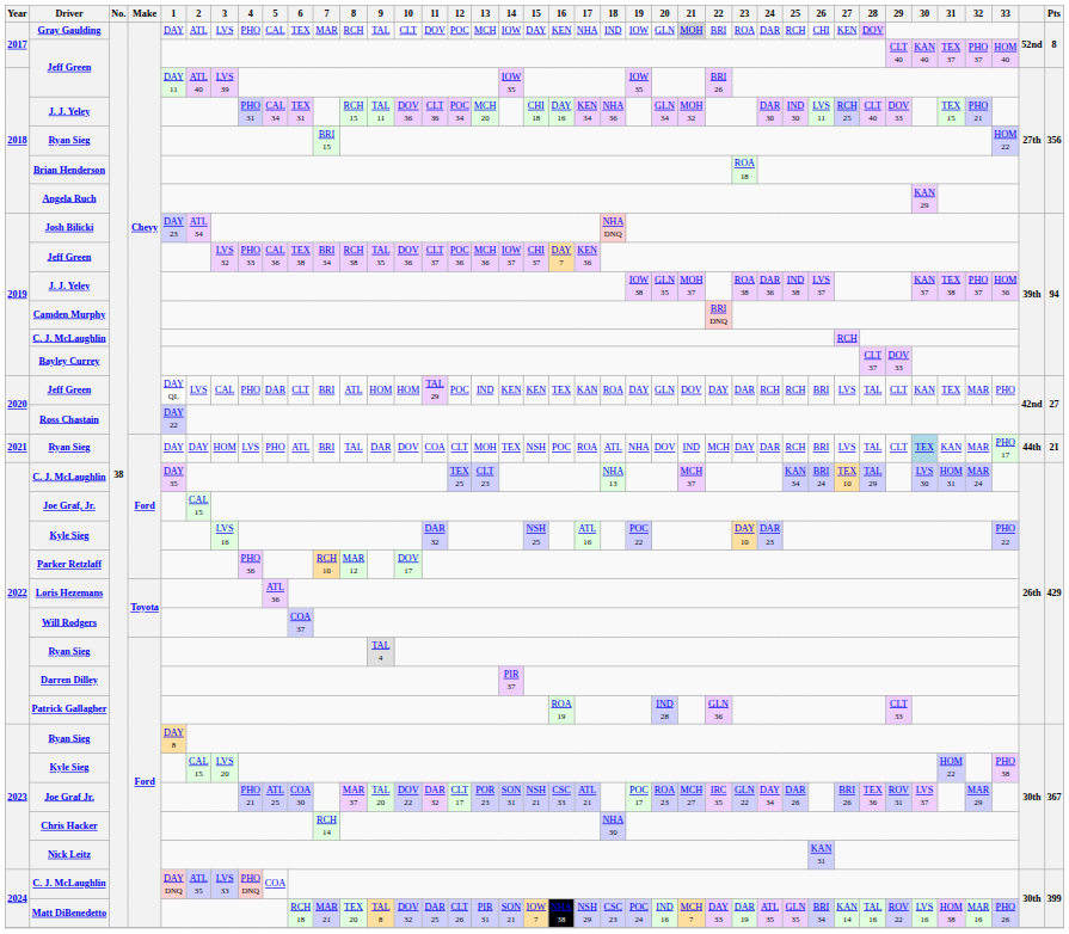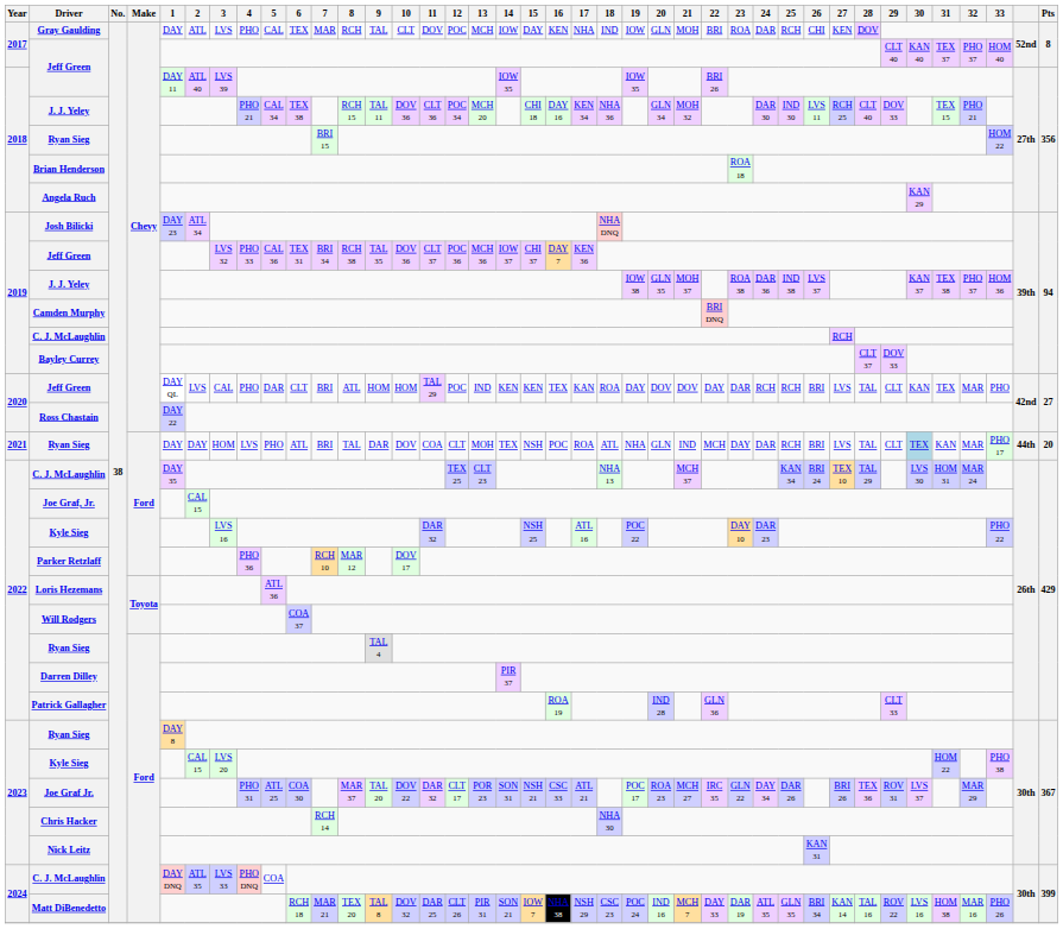Gray Gaulding | 21: lightgrey background -> no background
2018 / J. J. Yeley | 4: PHO 31 -> PHO 21
2018 / J. J. Yeley | 6: TEX 31 -> TEX 38
2019 / Jeff Green | 6: TEX 38 -> TEX 31
2020 / Jeff Green | 20: GLN -> DOV
2021 / Ryan Sieg | 20: DOV -> GLN
2021 / Ryan Sieg | Pts: 21 -> 20
Joe Graf Jr. | 4: PHO 21 -> PHO 31
